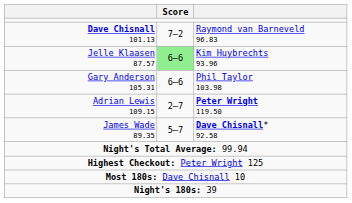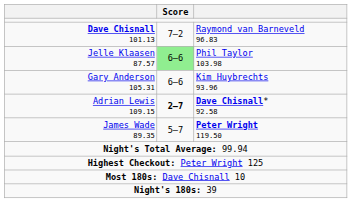Jelle Klaasen 87.57 | column 3: Kim Huybrechts 93.96 -> Phil Taylor 103.98
Gary Anderson 105.31 | column 3: Phil Taylor 103.98 -> Kim Huybrechts 93.96
Adrian Lewis 109.15 | Score: normal -> bold
Adrian Lewis 109.15 | column 3: Peter Wright 119.50 -> Dave Chisnall* 92.58
James Wade 89.35 | column 3: Dave Chisnall* 92.58 -> Peter Wright 119.50
